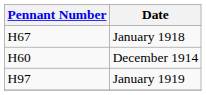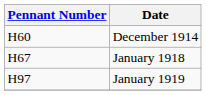rows swapped: December 1914 <-> January 1918
